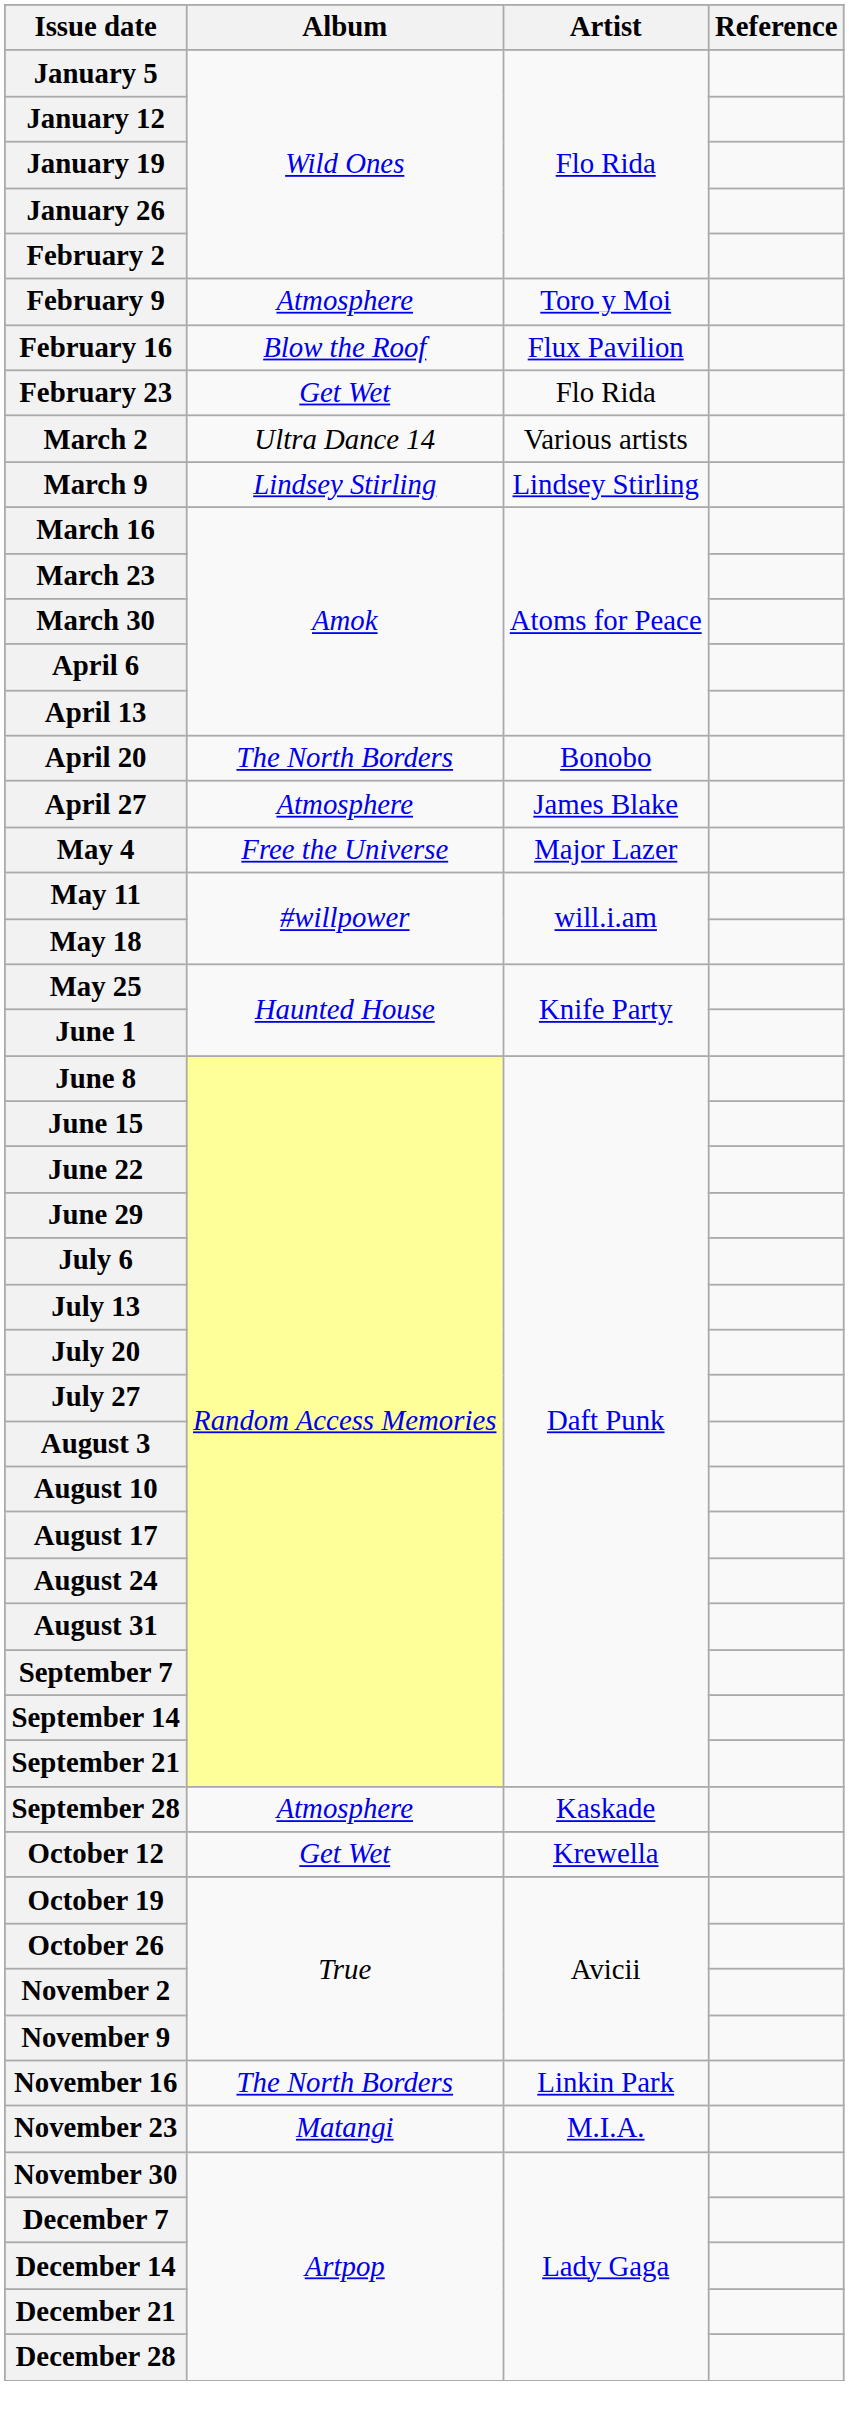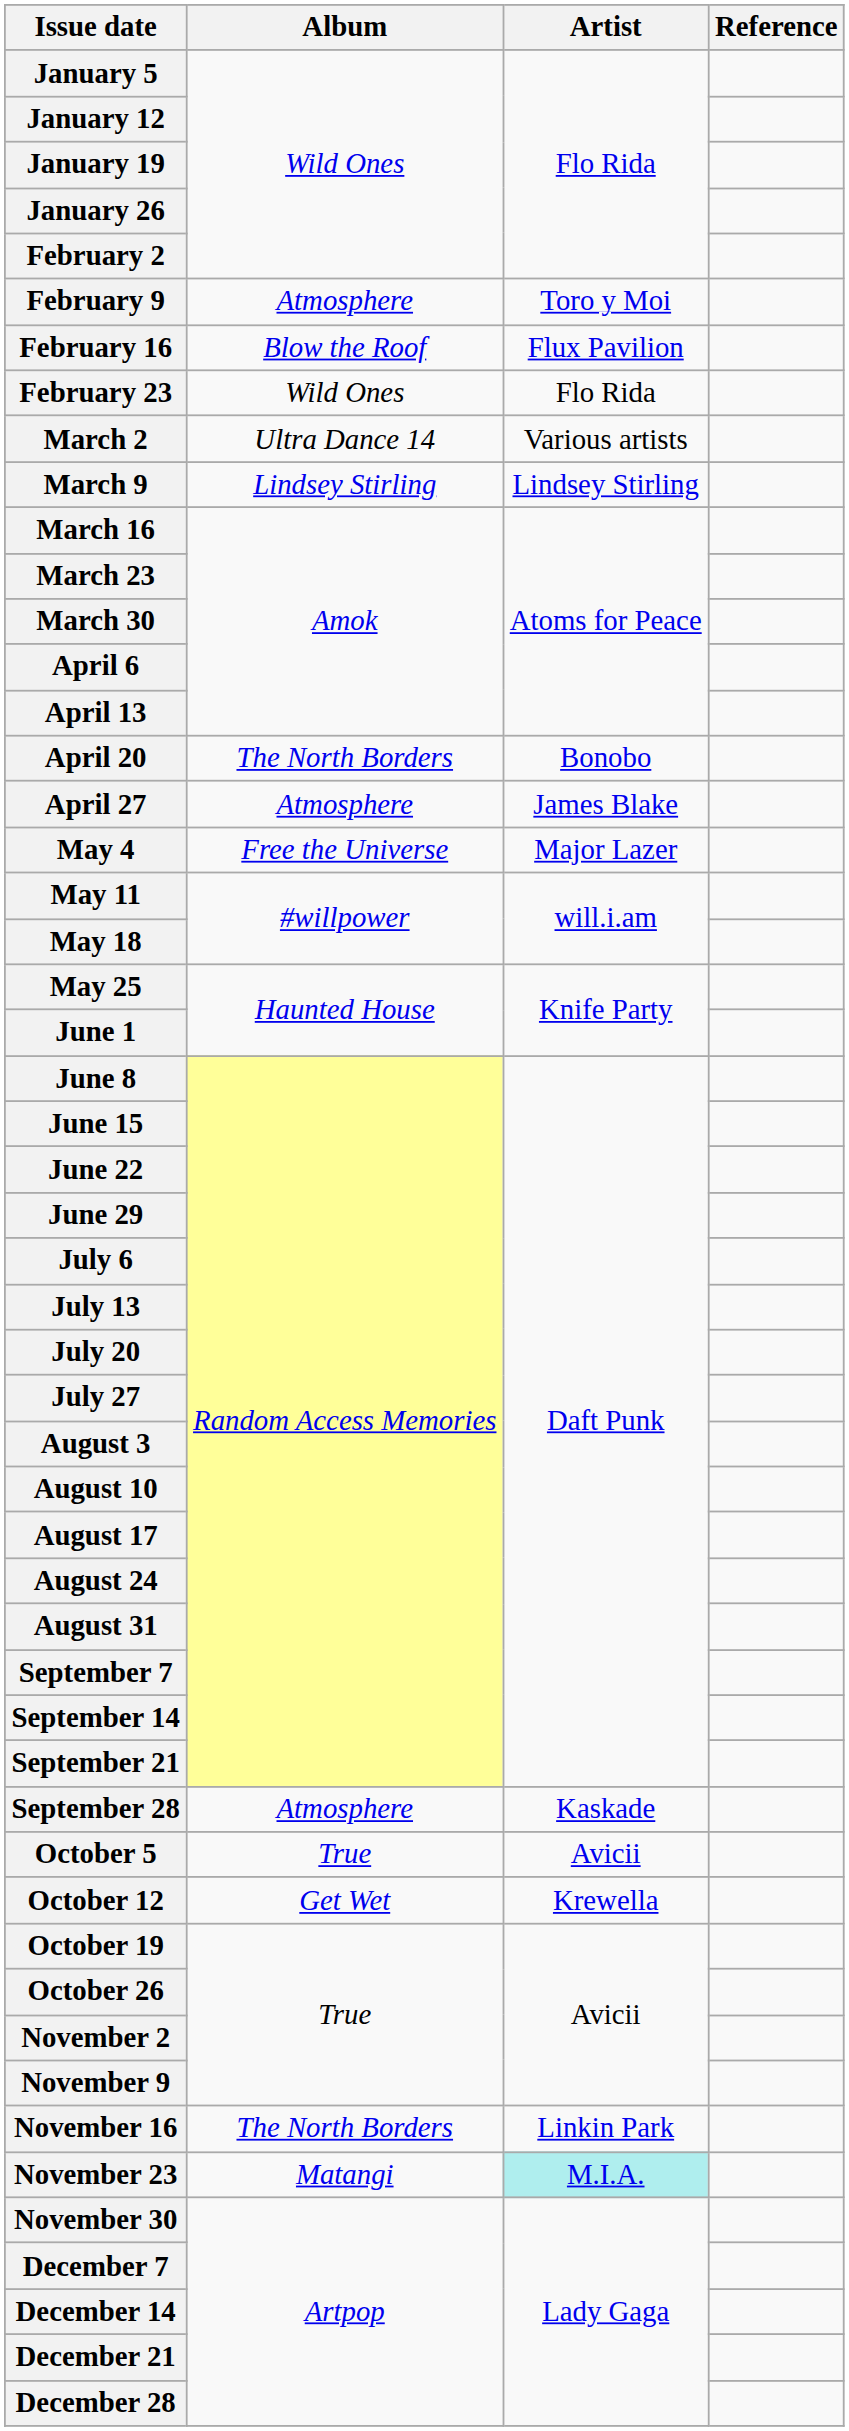February 23 | Album: Get Wet -> Wild Ones
+ row: October 5 | True | Avicii
November 23 | Artist: no background -> paleturquoise background
